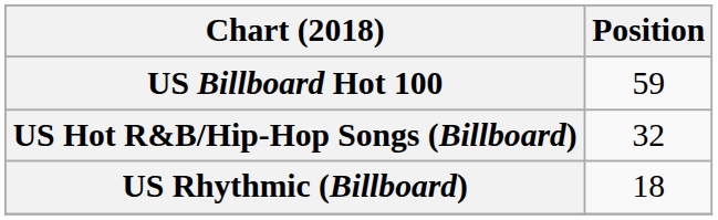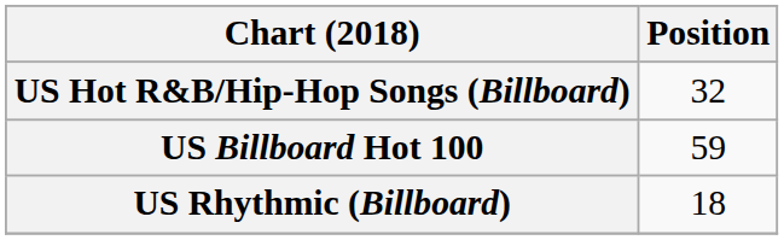rows swapped: US Billboard Hot 100 <-> US Hot R&B/Hip-Hop Songs (Billboard)
